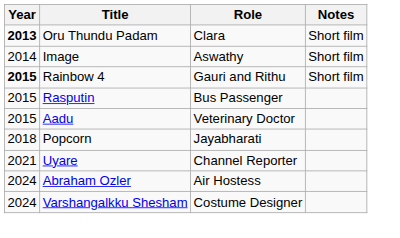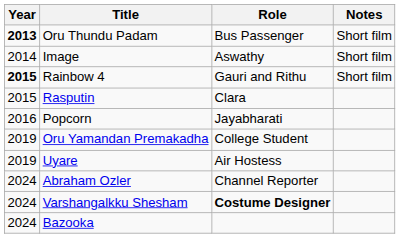Oru Thundu Padam | Role: Clara -> Bus Passenger
Rasputin | Role: Bus Passenger -> Clara
- row: 2015 | Aadu | Veterinary Doctor
Popcorn | Year: 2018 -> 2016
+ row: 2019 | Oru Yamandan Premakadha | College Student
Uyare | Year: 2021 -> 2019
Uyare | Role: Channel Reporter -> Air Hostess
Abraham Ozler | Role: Air Hostess -> Channel Reporter
Varshangalkku Shesham | Role: normal -> bold
+ row: 2024 | Bazooka
